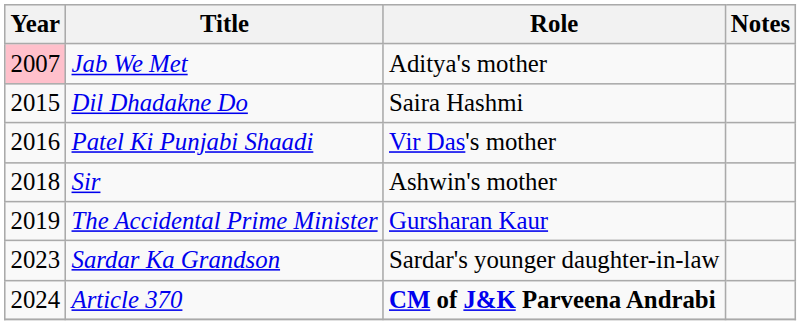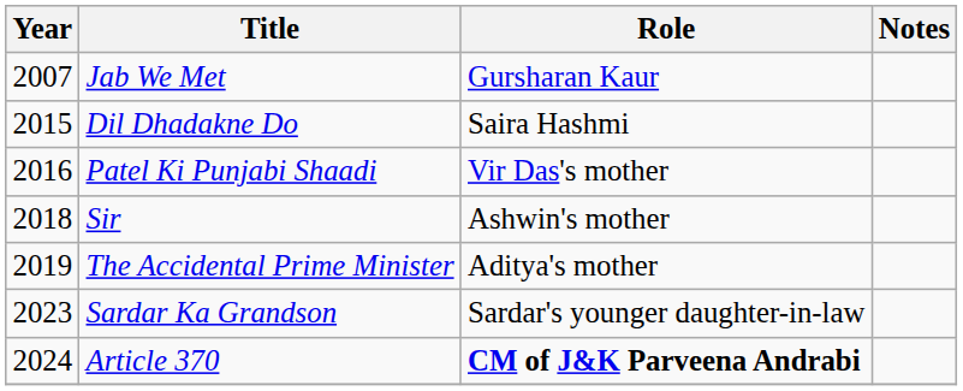Jab We Met | Year: pink background -> no background
Jab We Met | Role: Aditya's mother -> Gursharan Kaur
The Accidental Prime Minister | Role: Gursharan Kaur -> Aditya's mother
